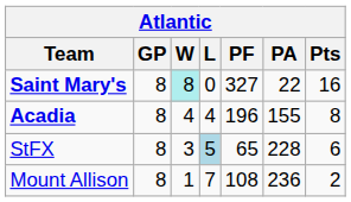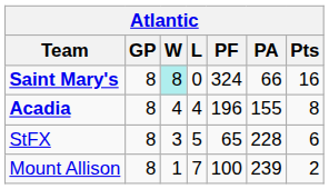Saint Mary's | PF: 327 -> 324
Saint Mary's | PA: 22 -> 66
StFX | L: lightblue background -> no background
Mount Allison | PF: 108 -> 100
Mount Allison | PA: 236 -> 239
